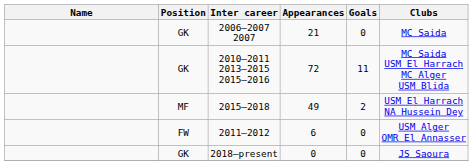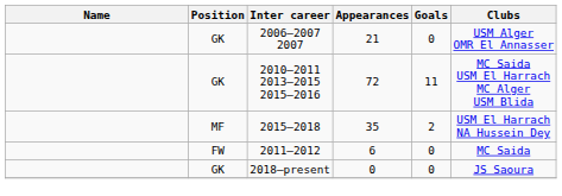2006–2007 2007 | Clubs: MC Saida -> USM Alger OMR El Annasser
2015–2018 | Appearances: 49 -> 35
2011–2012 | Clubs: USM Alger OMR El Annasser -> MC Saida
